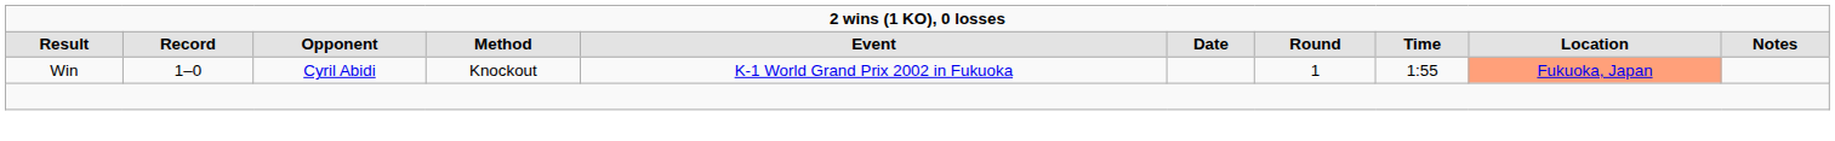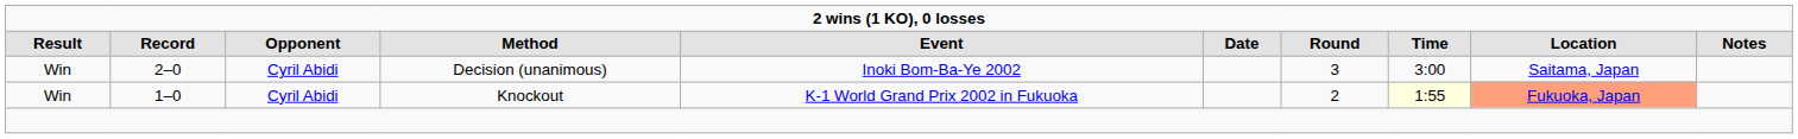+ row: Win | 2–0 | Cyril Abidi | Decision (unanimous) | Inoki Bom-Ba-Ye 2002 | 3 | 3:00 | Saitama, Japan
Knockout | Round: 1 -> 2
Knockout | Time: no background -> lightyellow background
